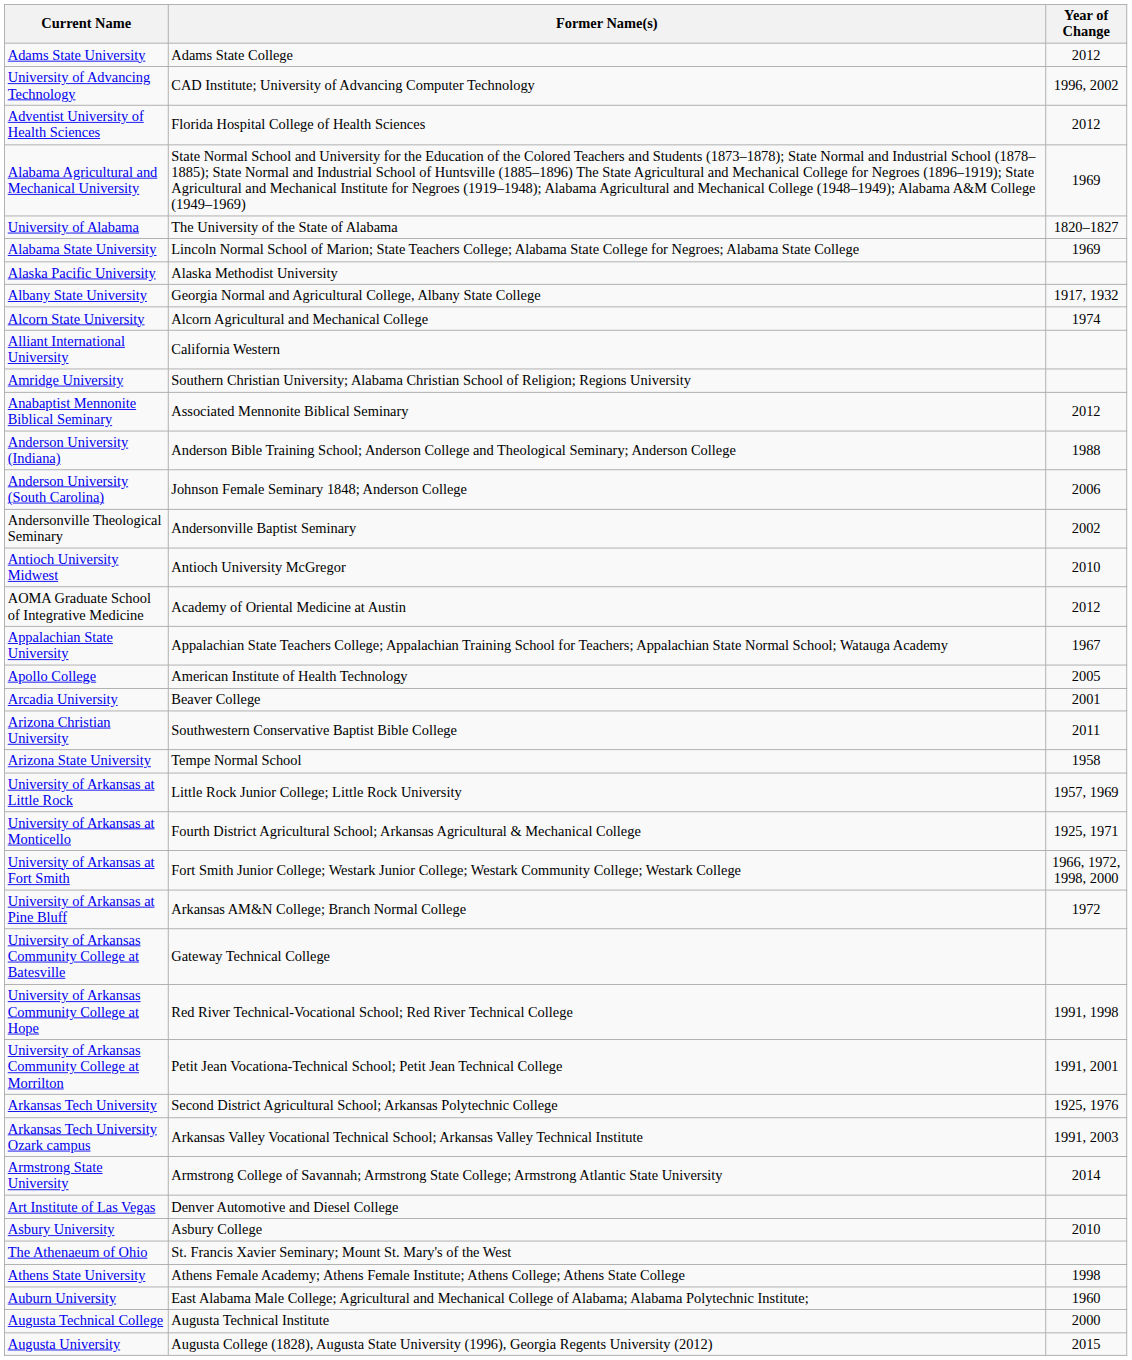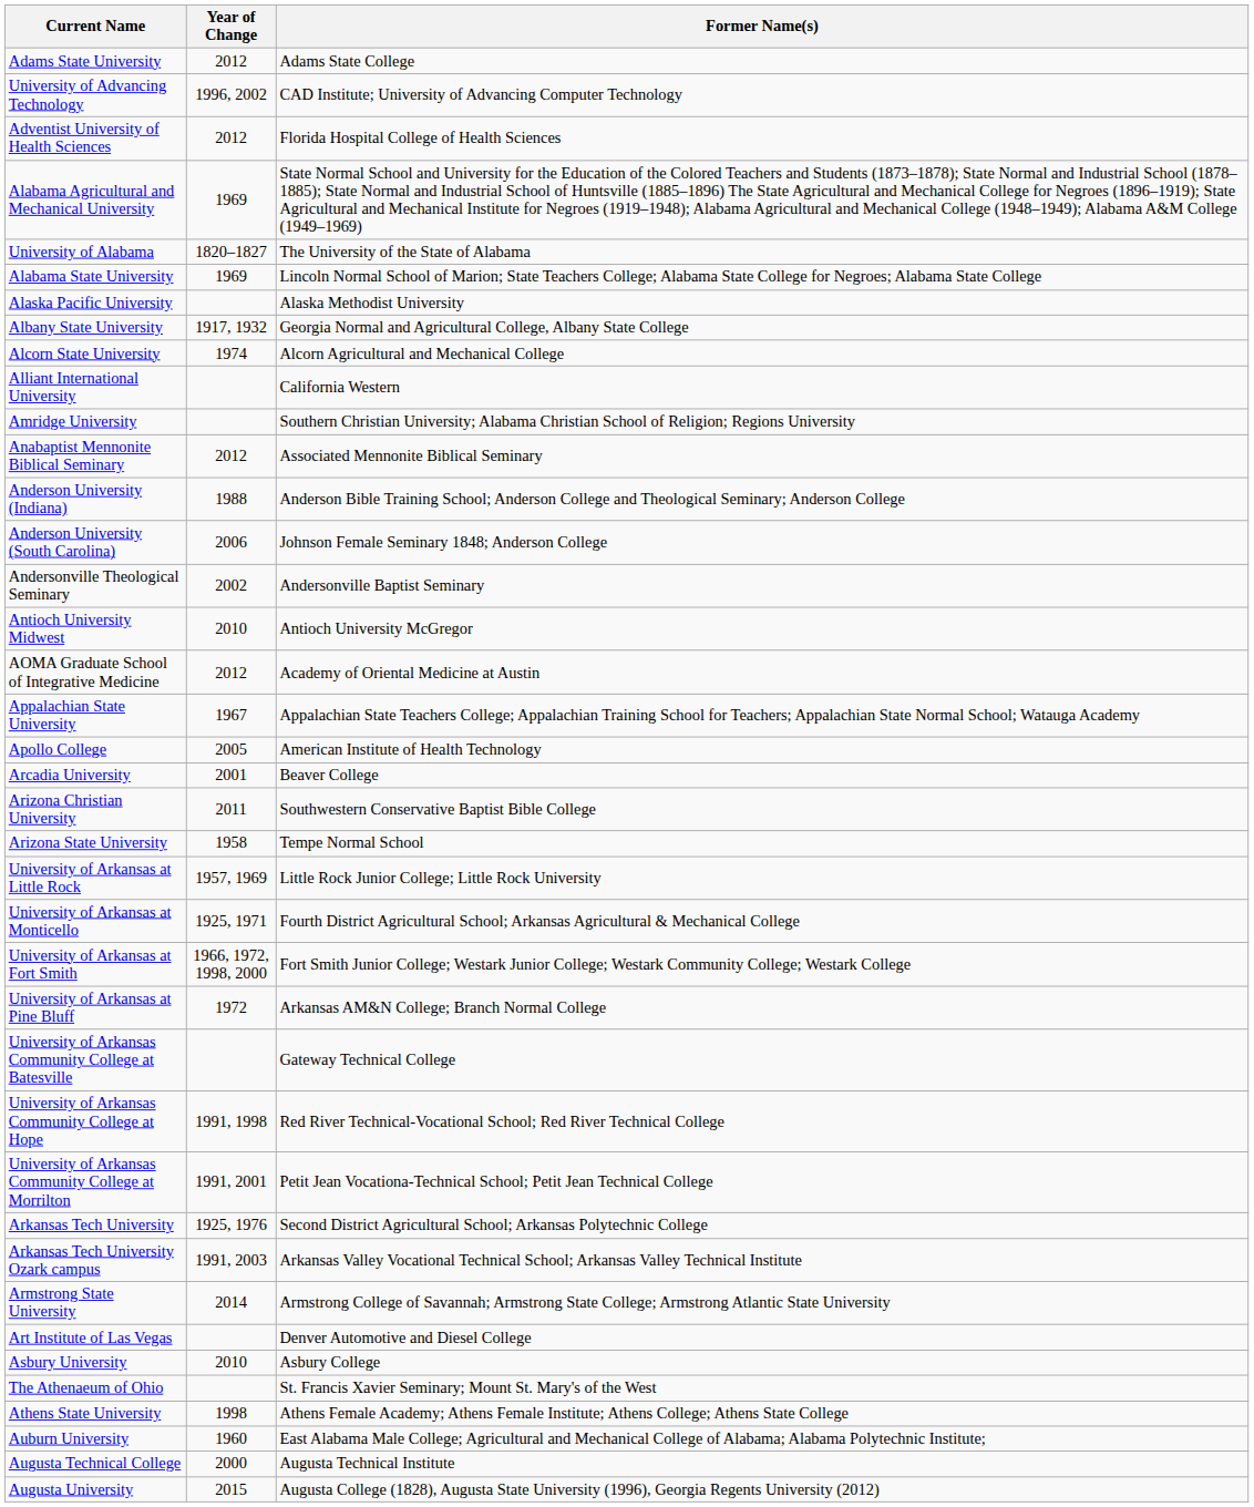columns swapped: Former Name(s) <-> Year of Change
